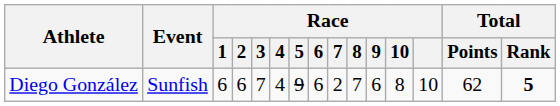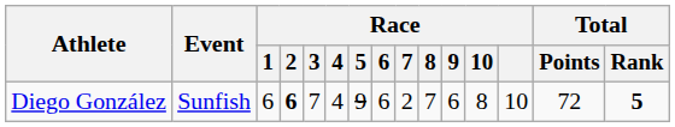Diego González | Race / 2: normal -> bold
Diego González | Total / Points: 62 -> 72
